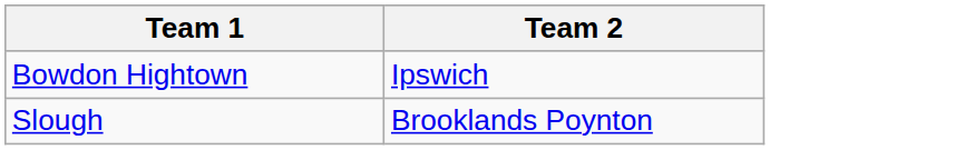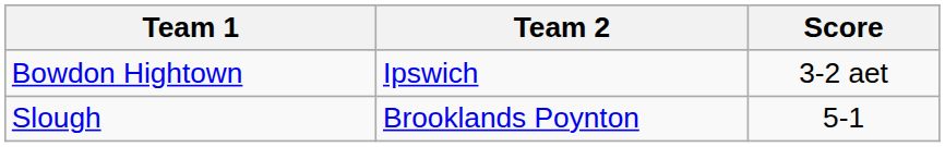+ column: Score | 3-2 aet | 5-1
